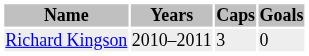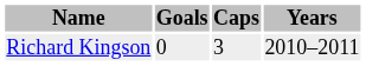columns swapped: Years <-> Goals
